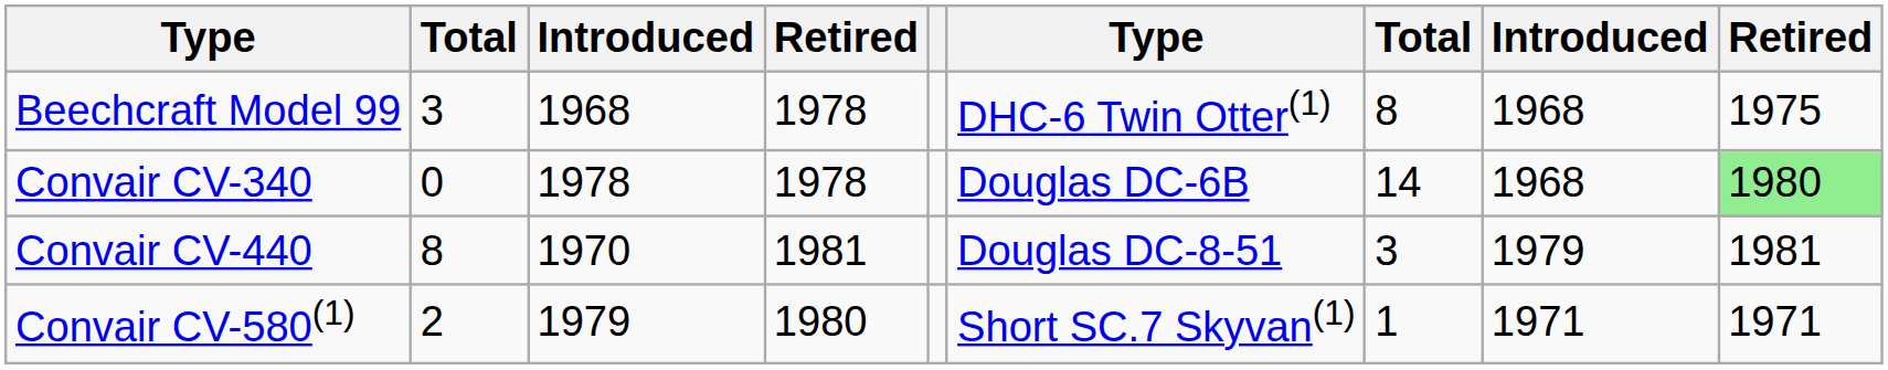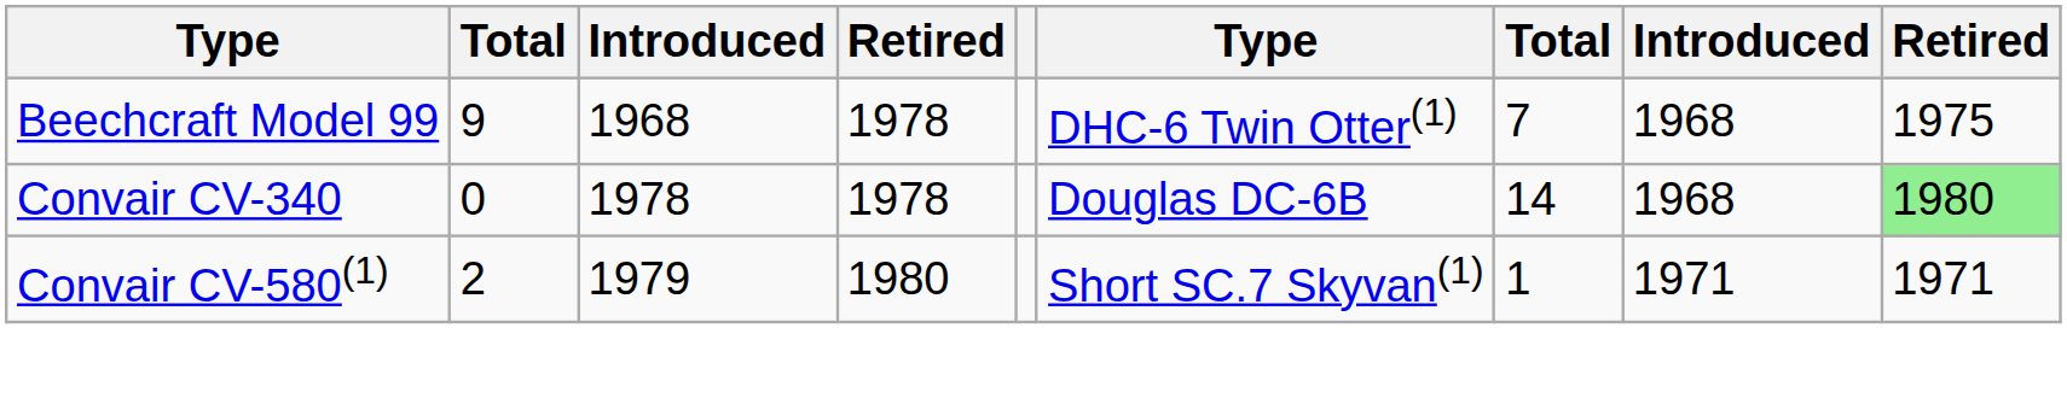Beechcraft Model 99 | column 2: 3 -> 9
Beechcraft Model 99 | column 7: 8 -> 7
- row: Convair CV-440 | 8 | 1970 | 1981 | Douglas DC-8-51 | 3 | 1979 | 1981
